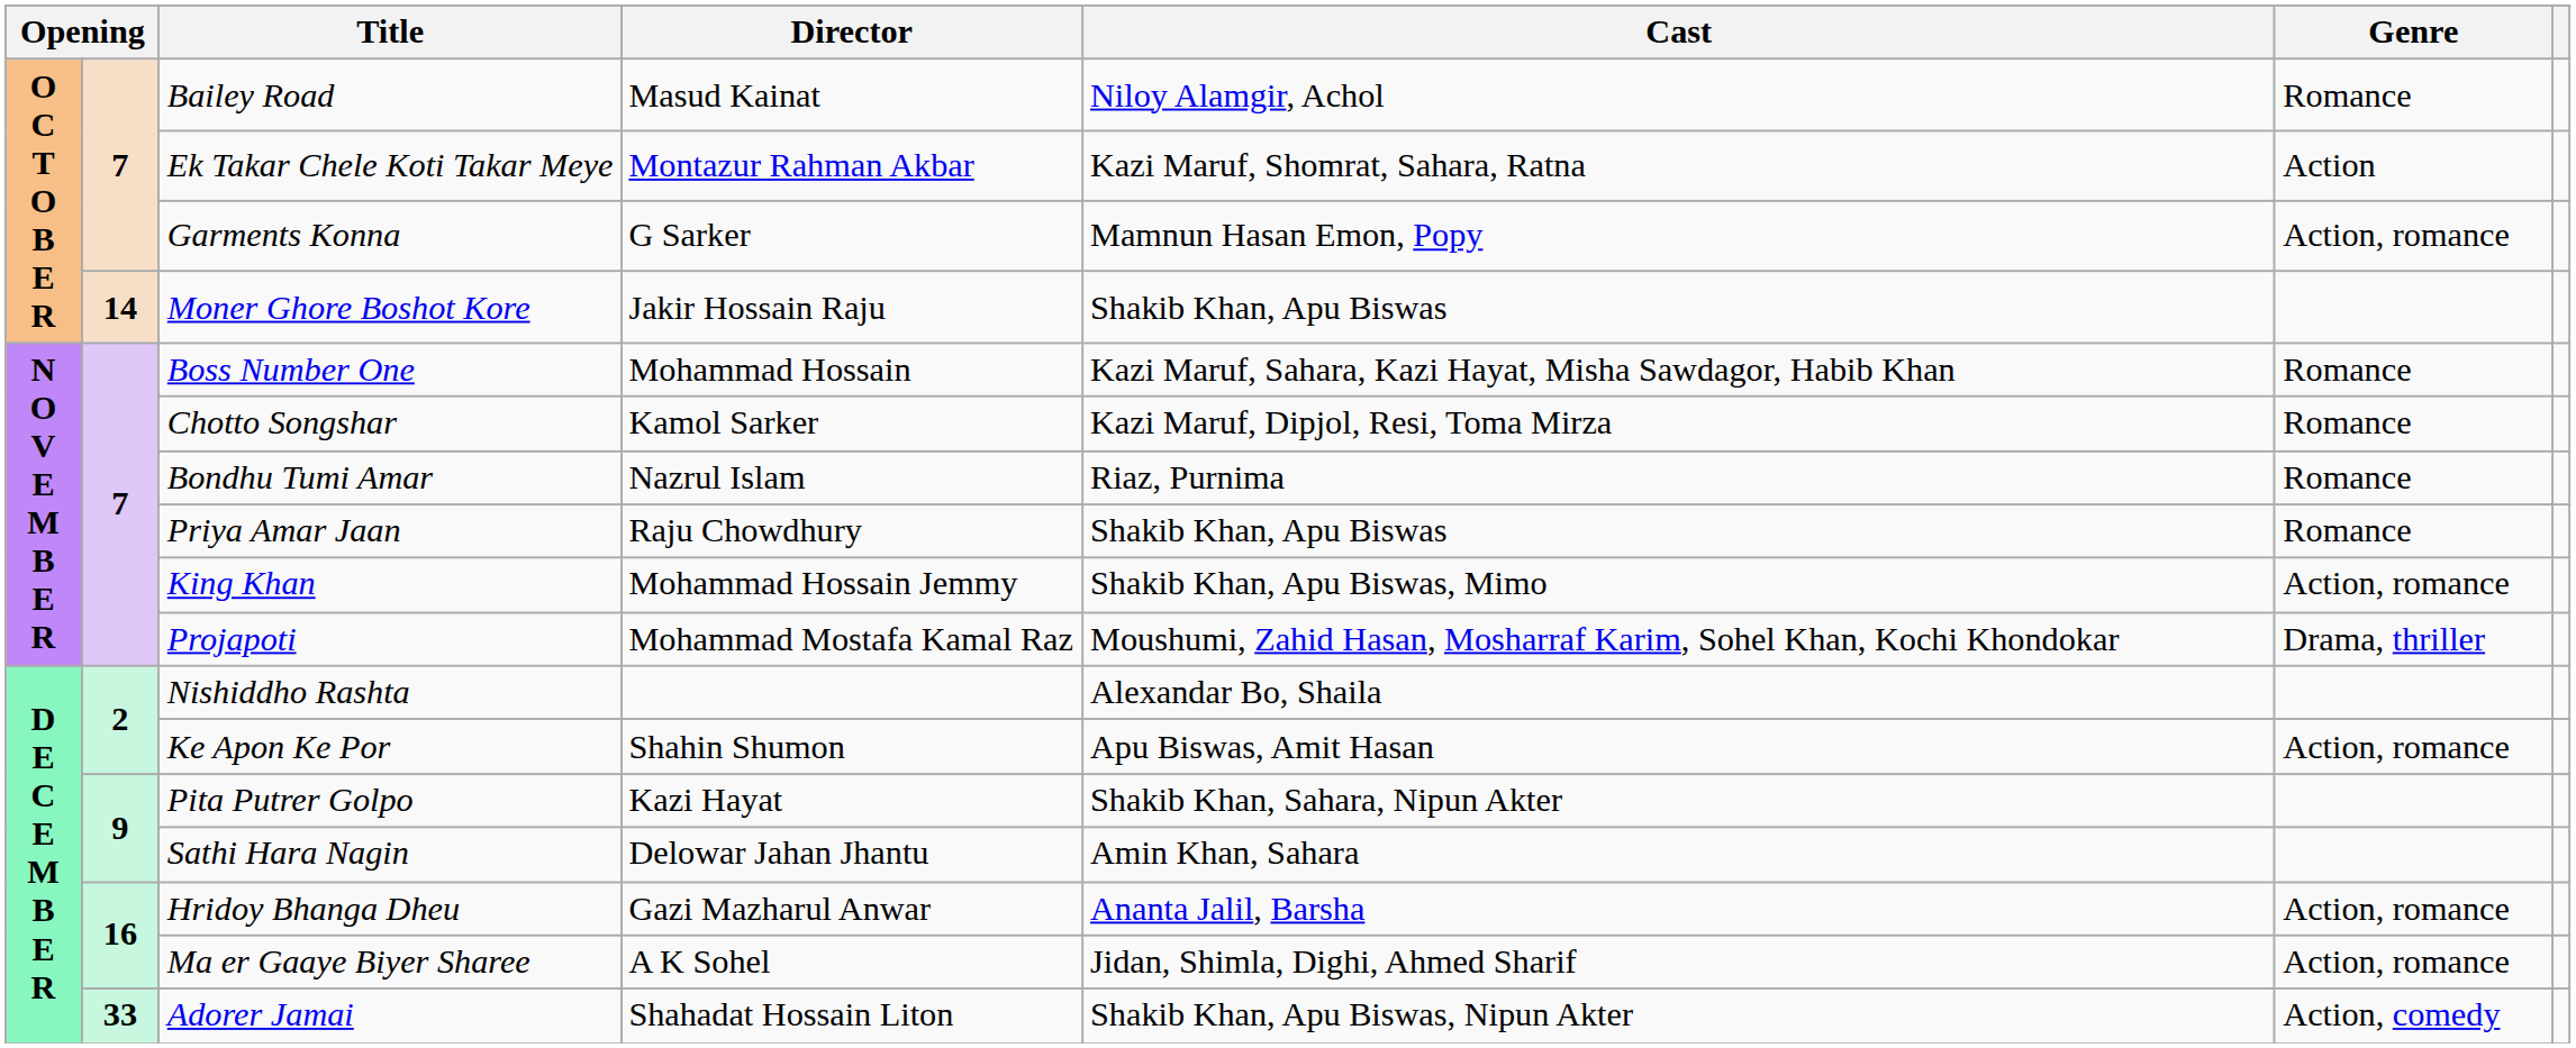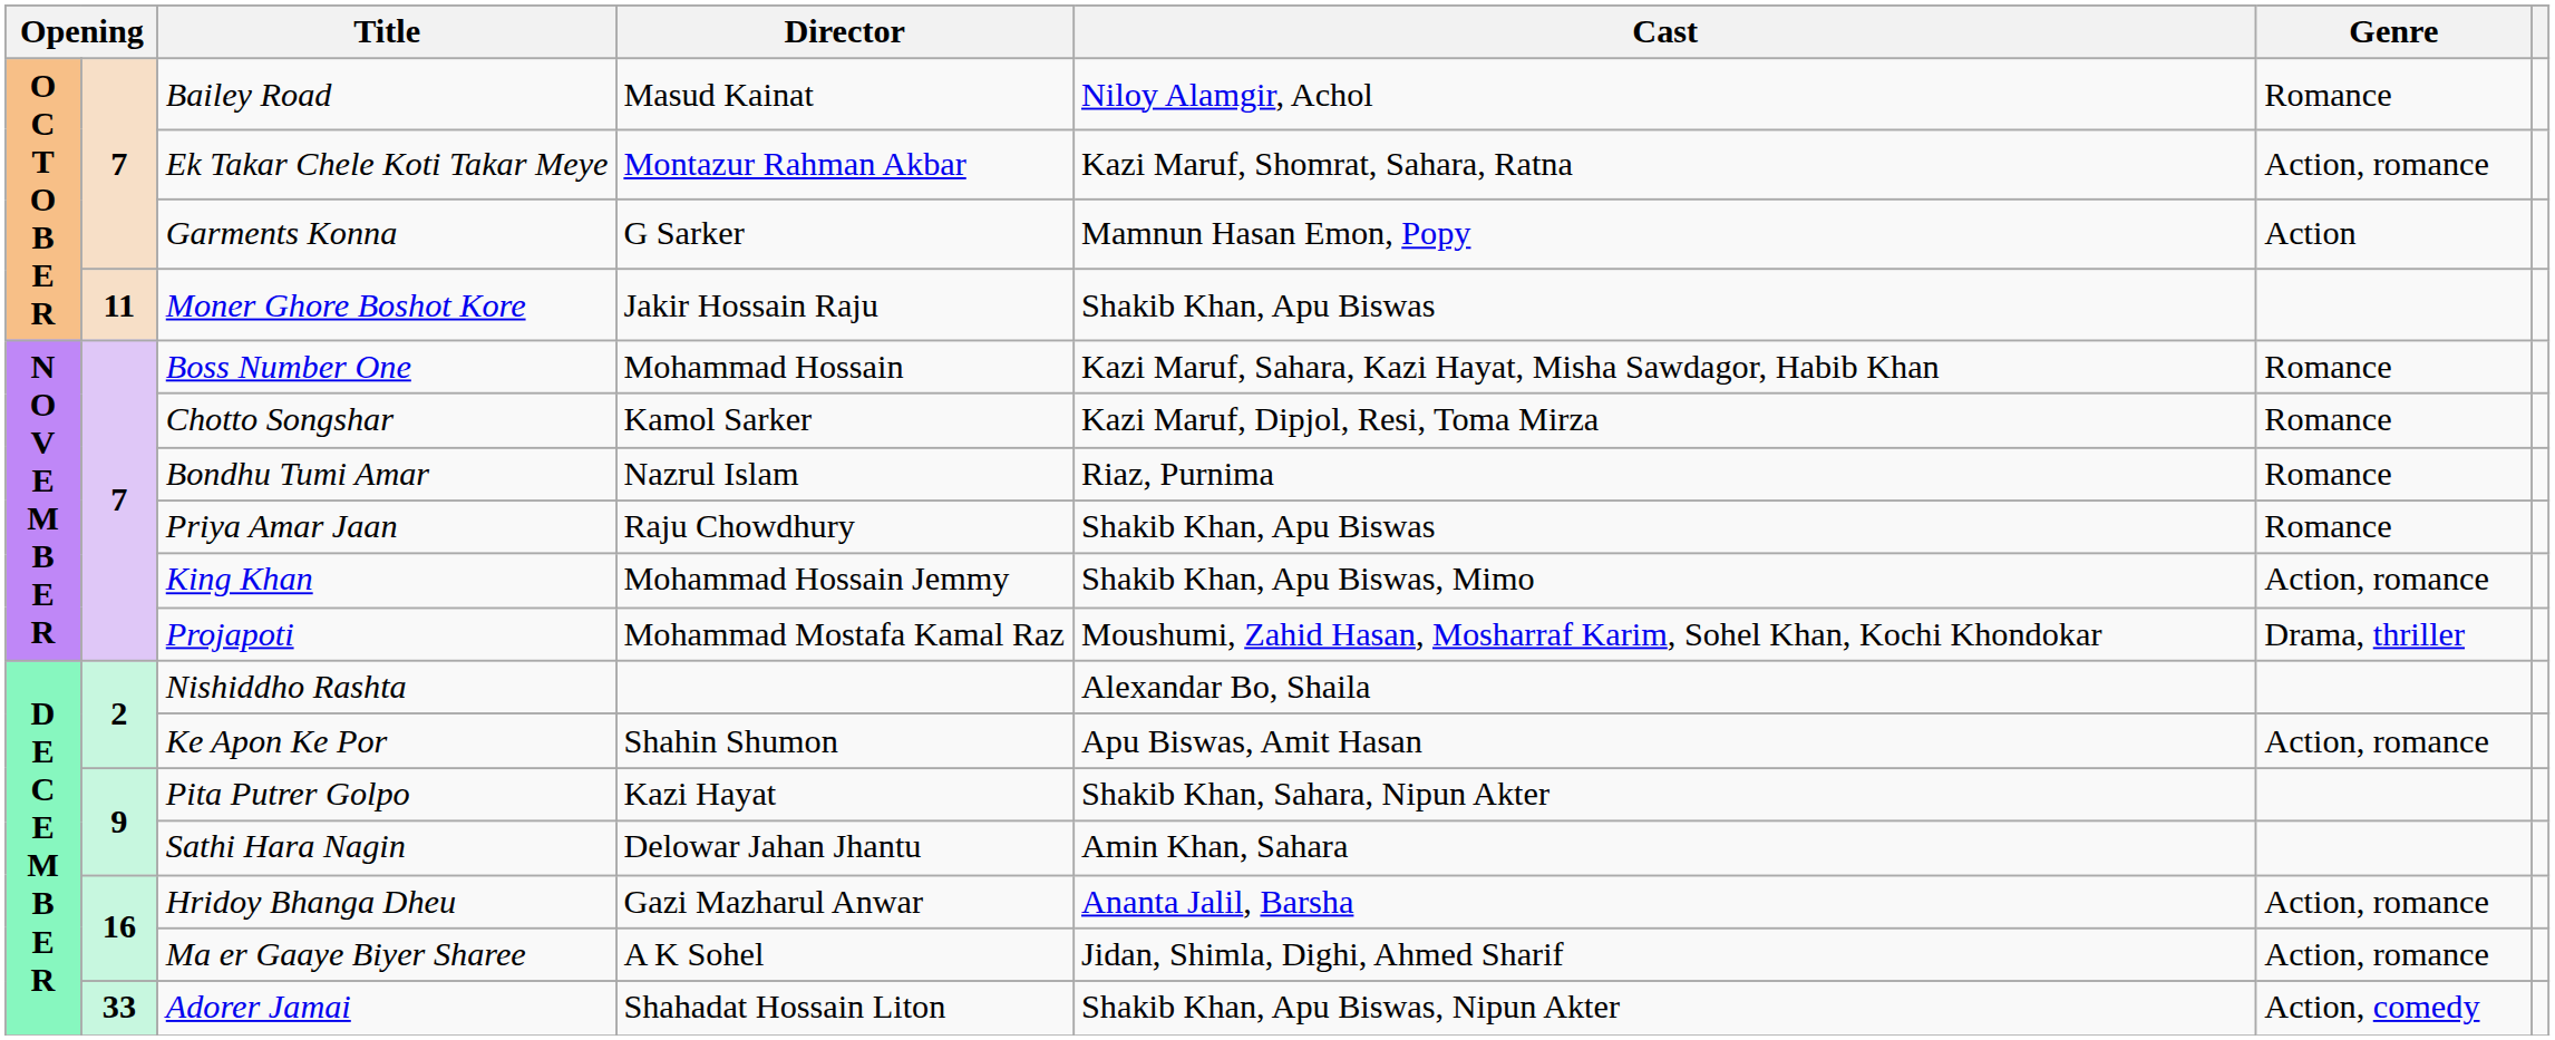Ek Takar Chele Koti Takar Meye | Genre: Action -> Action, romance
Garments Konna | Genre: Action, romance -> Action
Moner Ghore Boshot Kore | column 2: 14 -> 11
